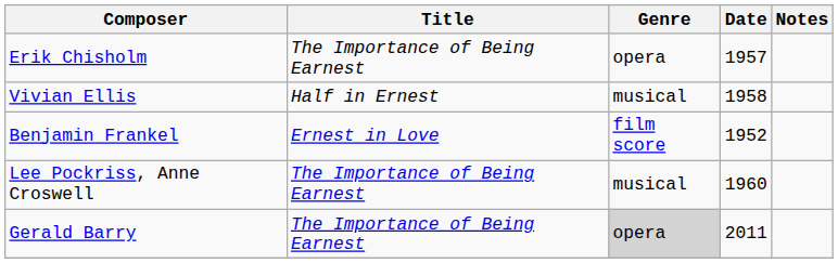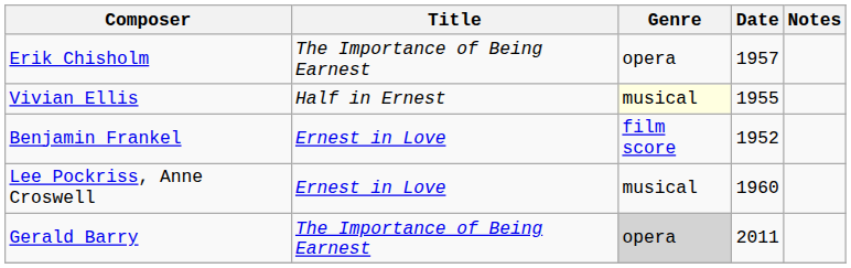Vivian Ellis | Genre: no background -> lightyellow background
Vivian Ellis | Date: 1958 -> 1955
Lee Pockriss, Anne Croswell | Title: The Importance of Being Earnest -> Ernest in Love
